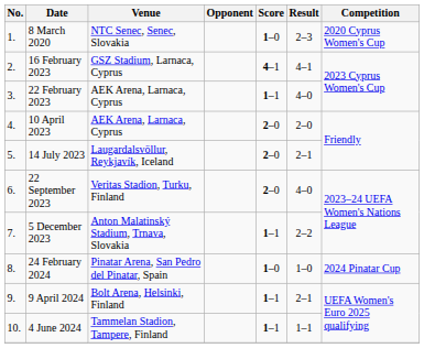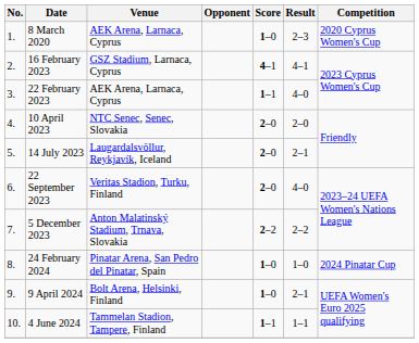8 March 2020 | Venue: NTC Senec, Senec, Slovakia -> AEK Arena, Larnaca, Cyprus
10 April 2023 | Venue: AEK Arena, Larnaca, Cyprus -> NTC Senec, Senec, Slovakia
5 December 2023 | Score: 1–1 -> 2–2
9 April 2024 | Score: 1–1 -> 1–0
